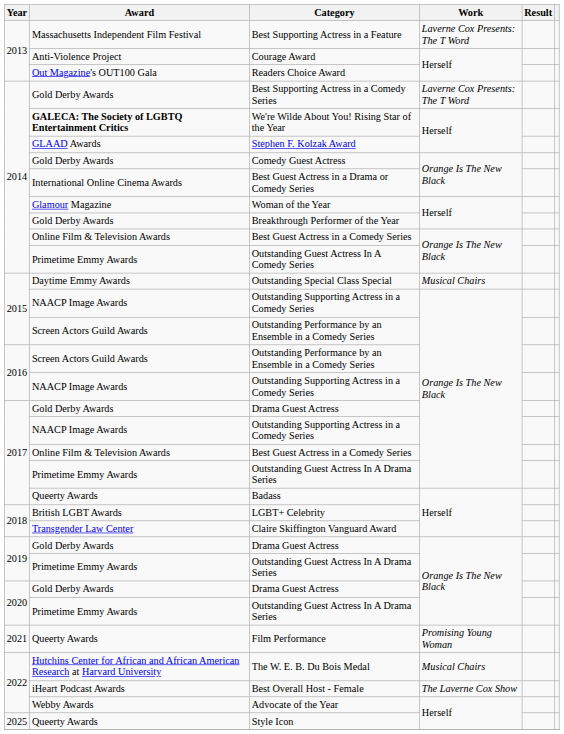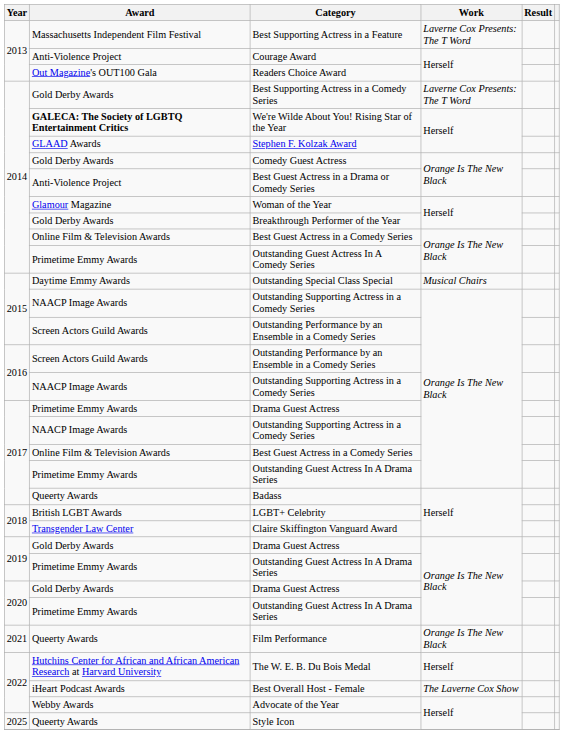Best Guest Actress in a Drama or Comedy Series | Award: International Online Cinema Awards -> Anti-Violence Project
2017 / Drama Guest Actress | Award: Gold Derby Awards -> Primetime Emmy Awards
Film Performance | Work: Promising Young Woman -> Orange Is The New Black
The W. E. B. Du Bois Medal | Work: Musical Chairs -> Herself
